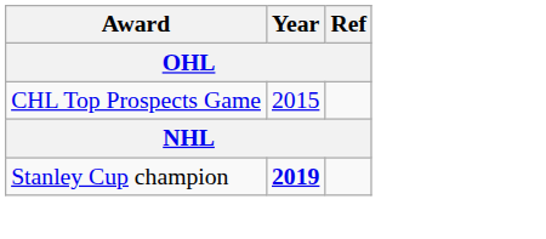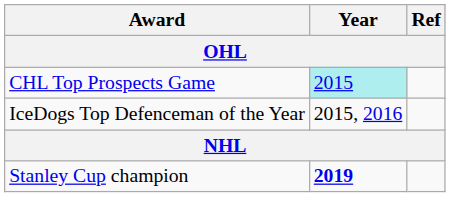CHL Top Prospects Game | Year: no background -> paleturquoise background
+ row: IceDogs Top Defenceman of the Year | 2015, 2016
